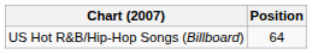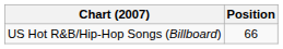US Hot R&B/Hip-Hop Songs (Billboard) | Position: 64 -> 66
